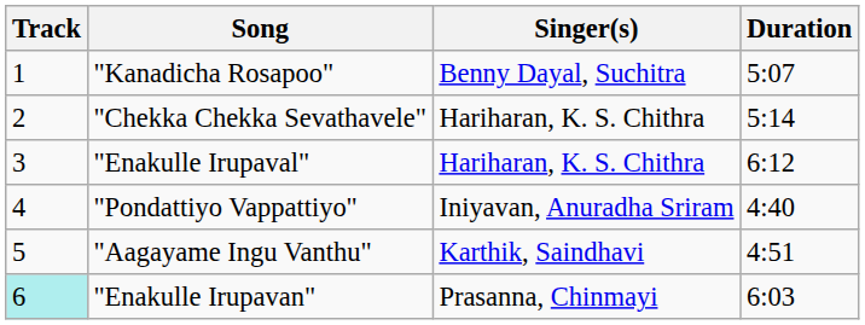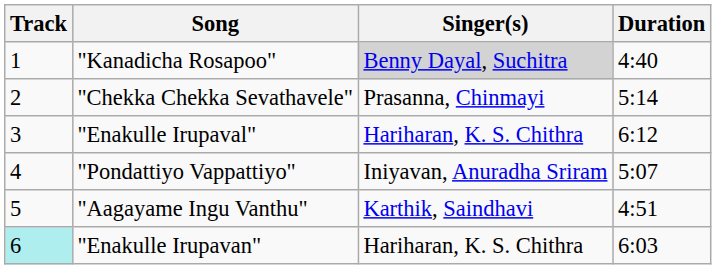"Kanadicha Rosapoo" | Singer(s): no background -> lightgrey background
"Kanadicha Rosapoo" | Duration: 5:07 -> 4:40
"Chekka Chekka Sevathavele" | Singer(s): Hariharan, K. S. Chithra -> Prasanna, Chinmayi
"Pondattiyo Vappattiyo" | Duration: 4:40 -> 5:07
"Enakulle Irupavan" | Singer(s): Prasanna, Chinmayi -> Hariharan, K. S. Chithra
